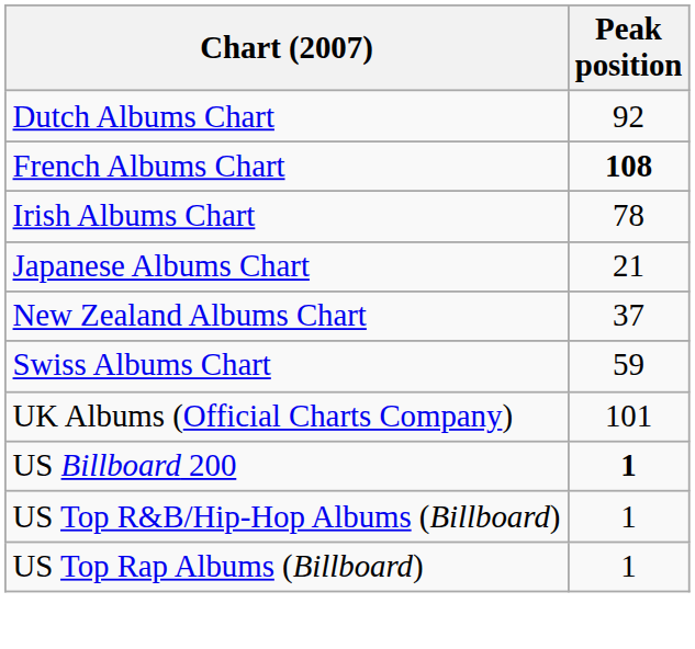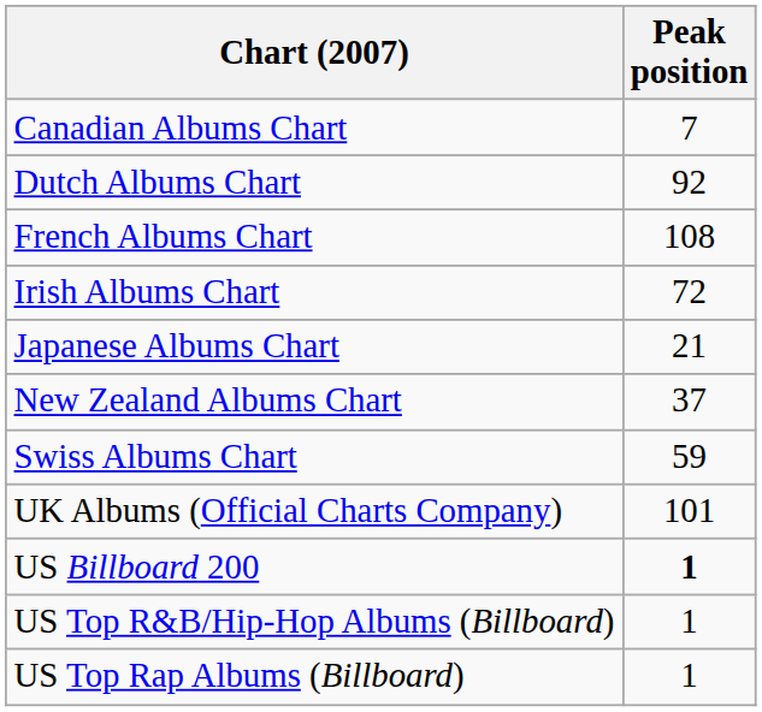+ row: Canadian Albums Chart | 7
French Albums Chart | Peak position: bold -> normal
Irish Albums Chart | Peak position: 78 -> 72
